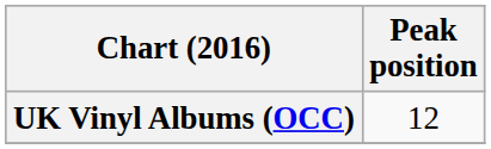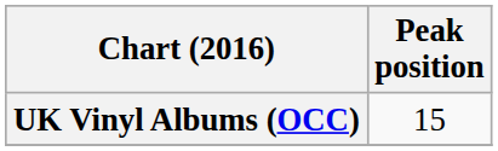UK Vinyl Albums (OCC) | Peak position: 12 -> 15
